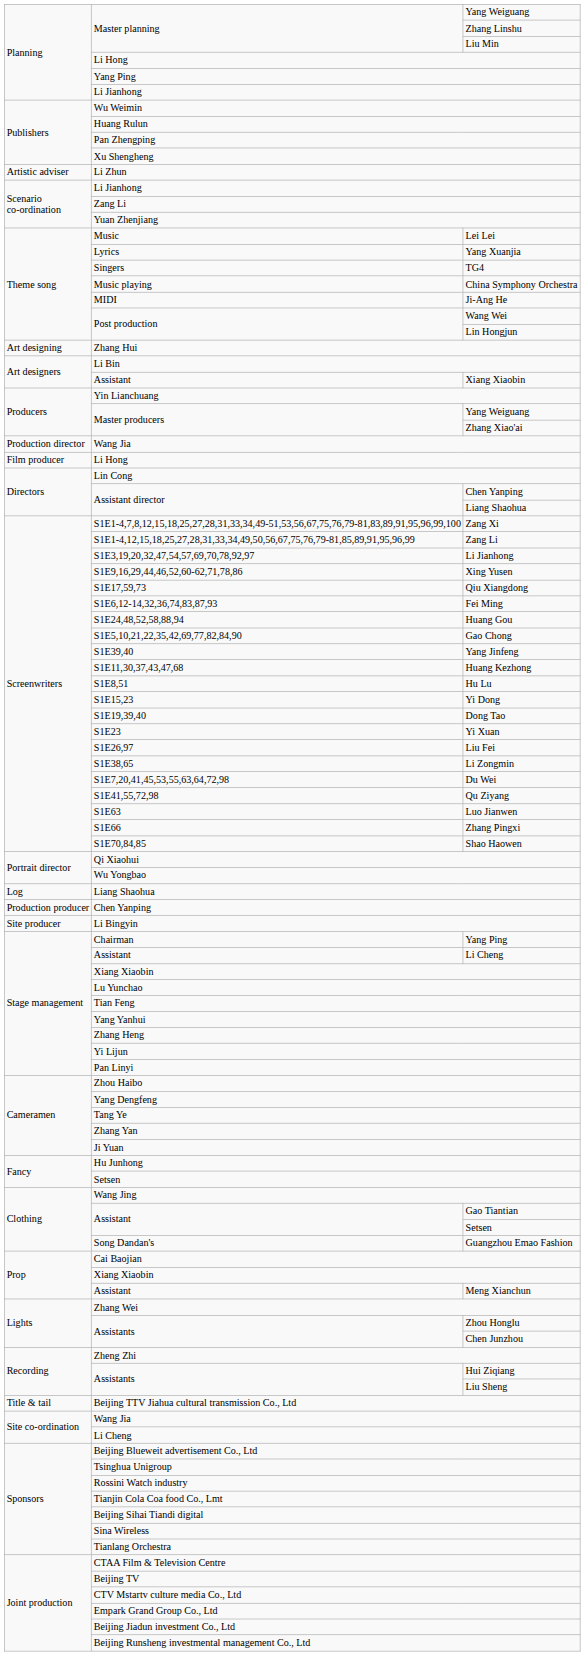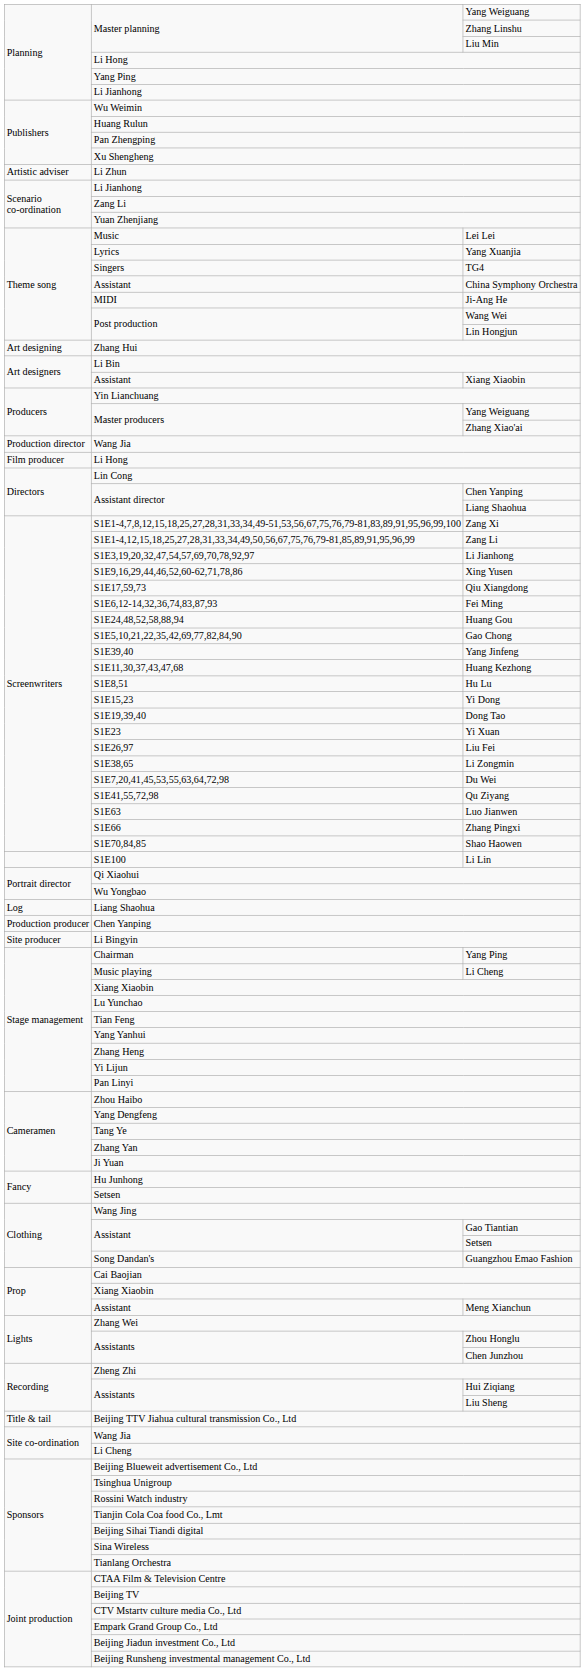China Symphony Orchestra | column 2: Music playing -> Assistant
+ row: S1E100 | Li Lin
Stage management / Li Cheng | column 2: Assistant -> Music playing
